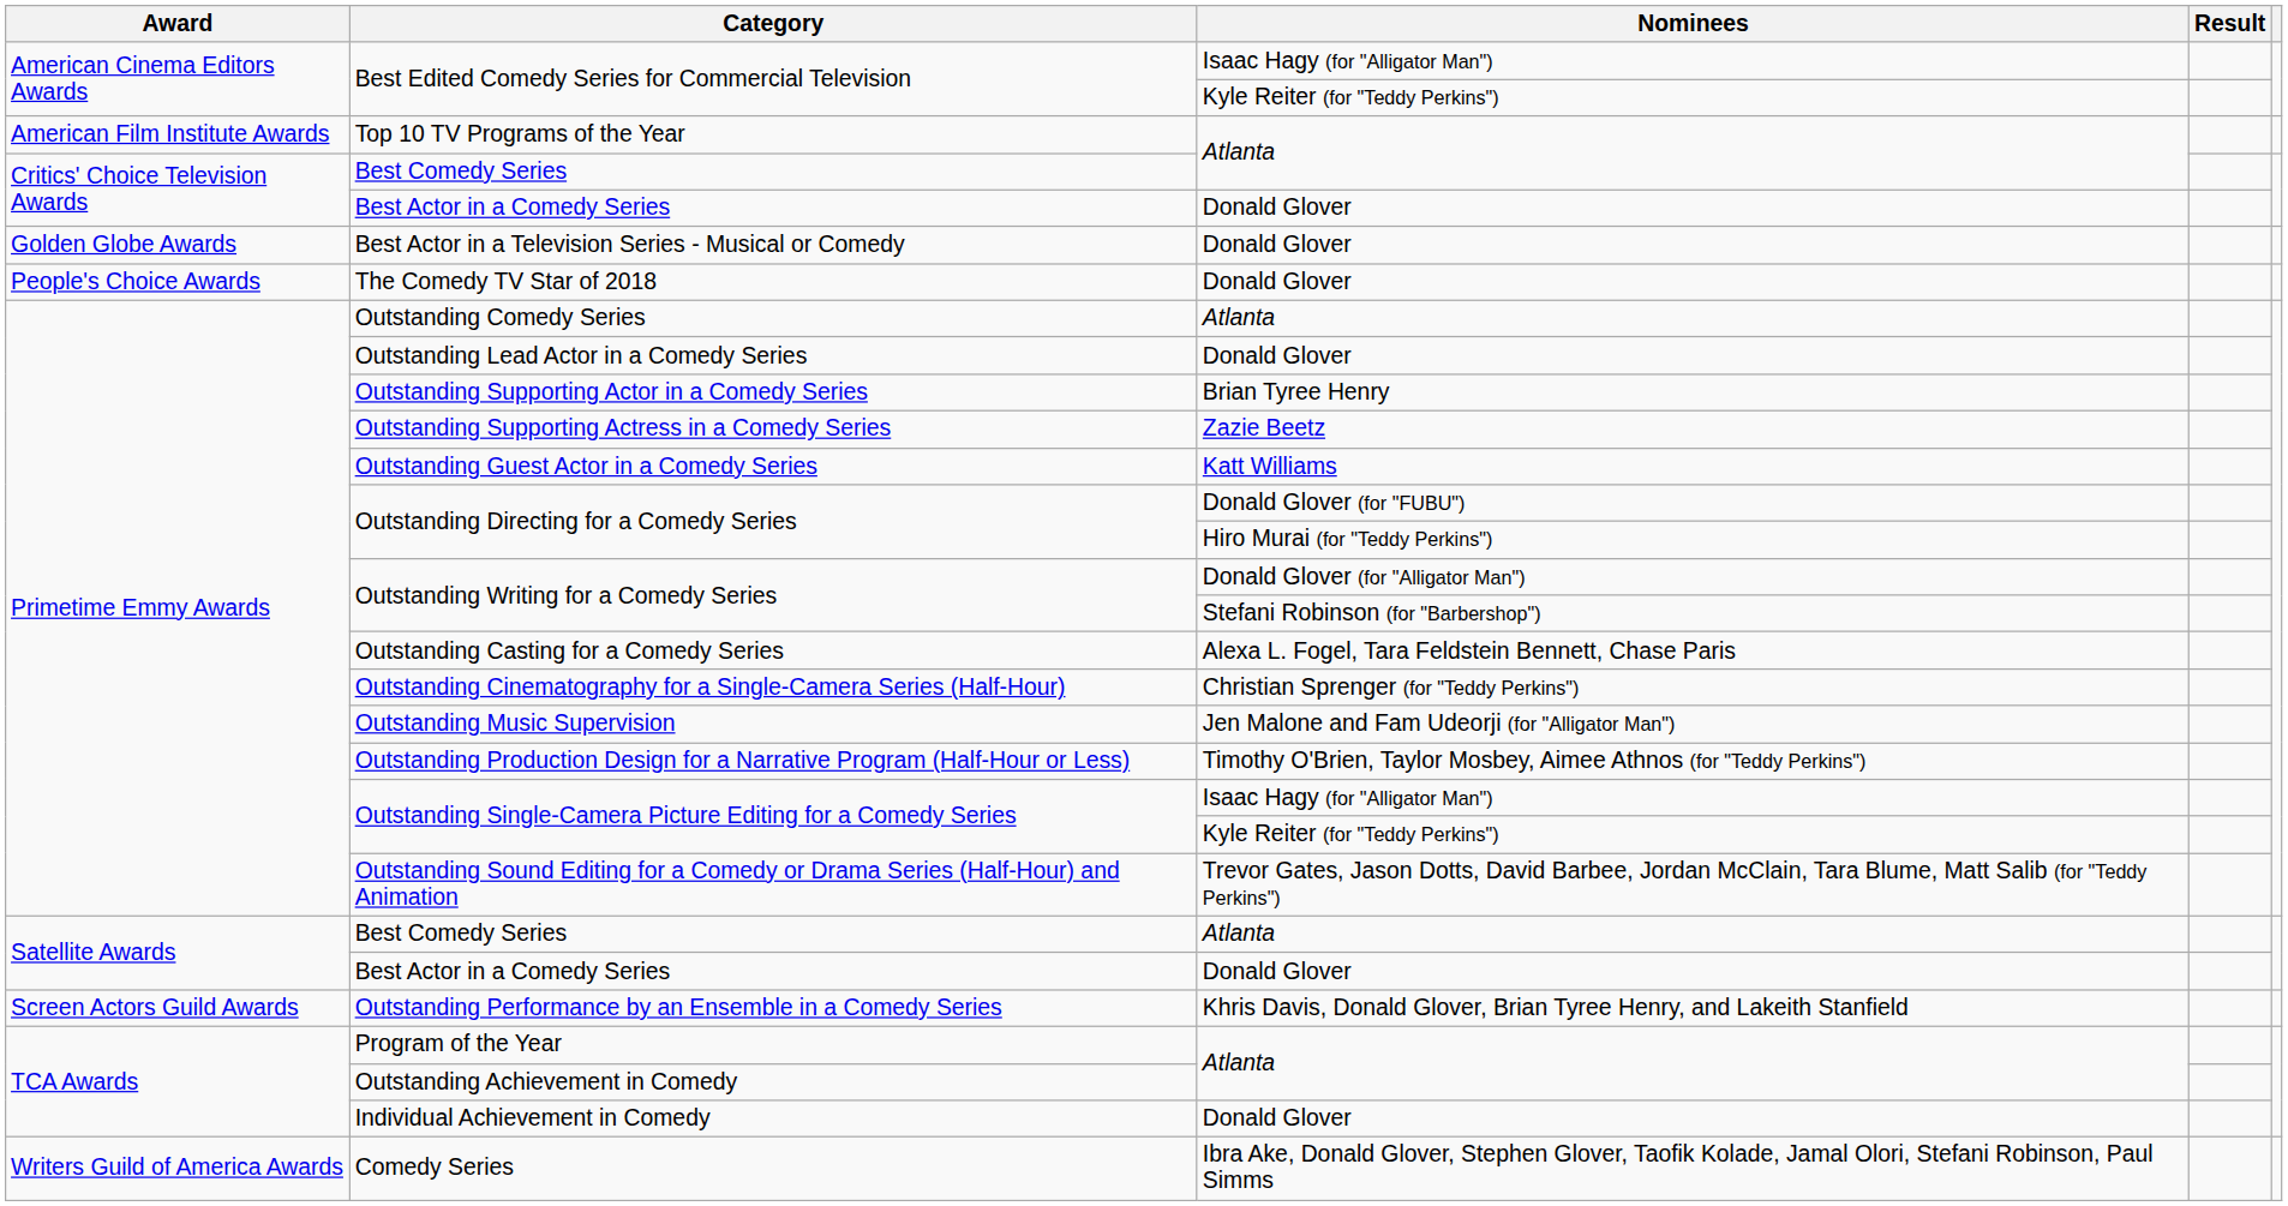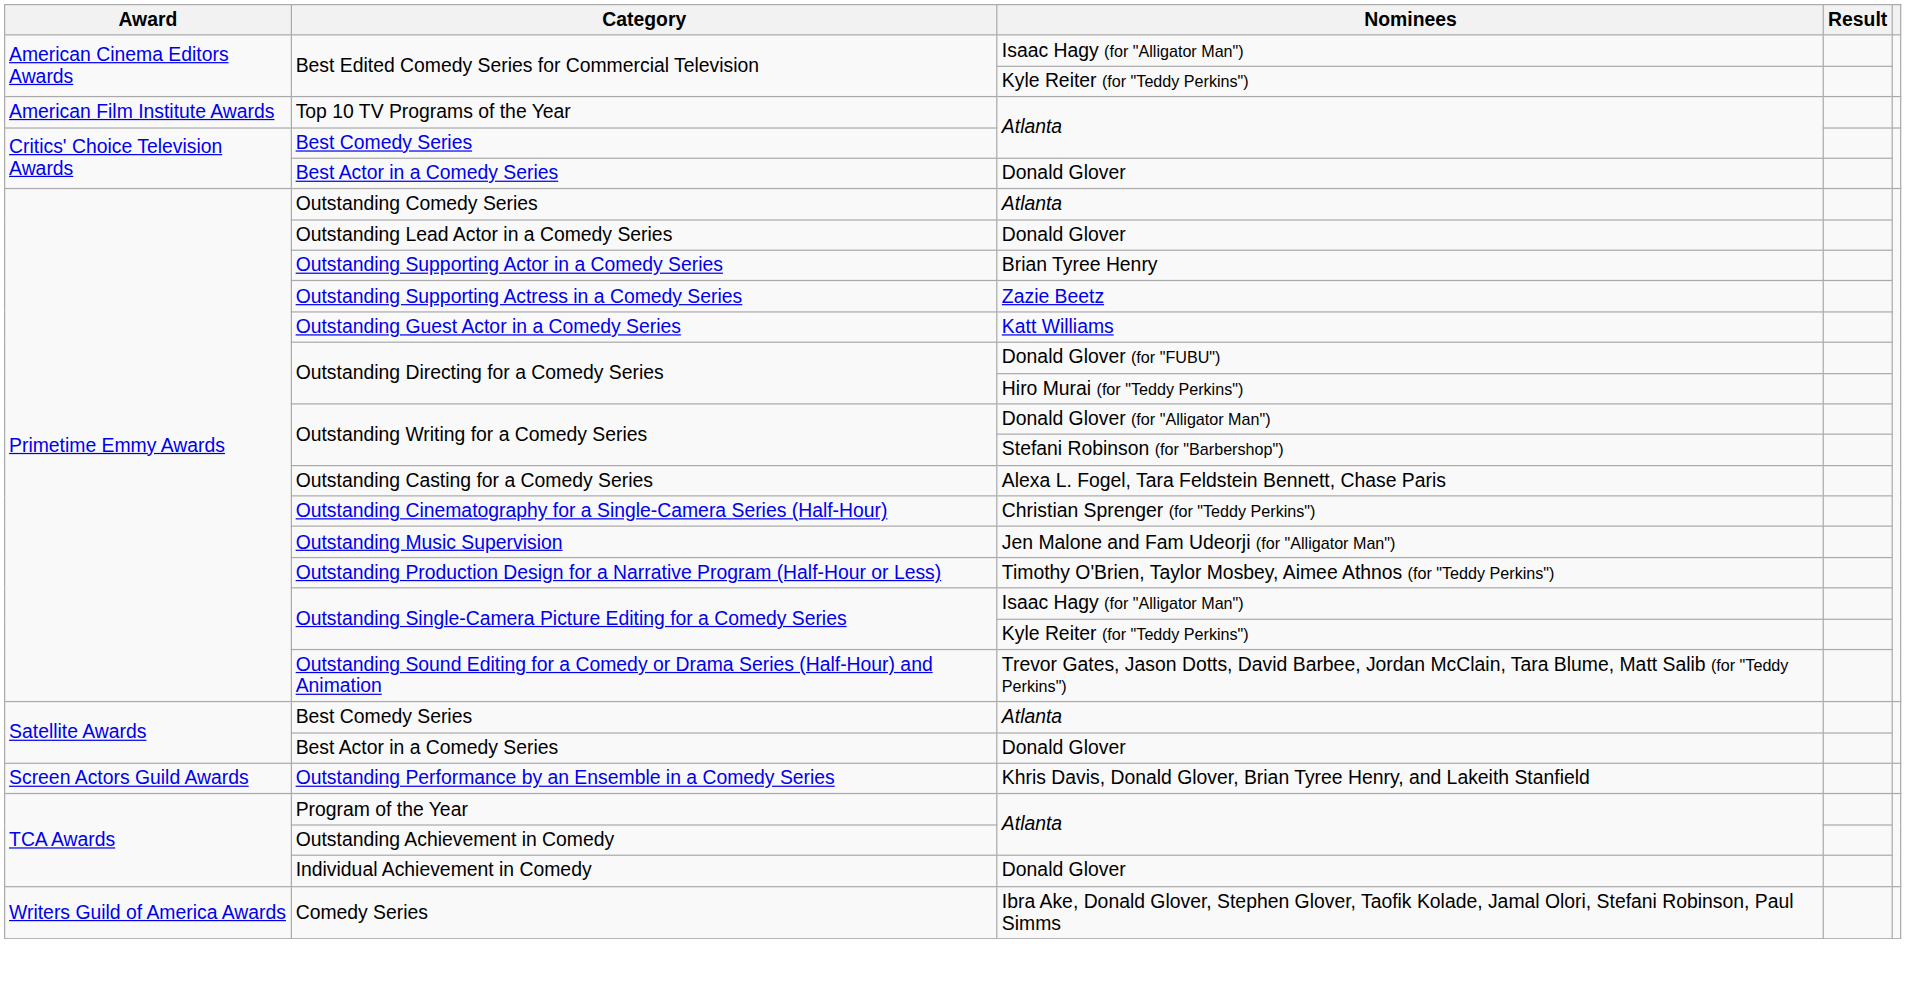- row: Golden Globe Awards | Best Actor in a Television Series - Musical or Comedy | Donald Glover
- row: People's Choice Awards | The Comedy TV Star of 2018 | Donald Glover
